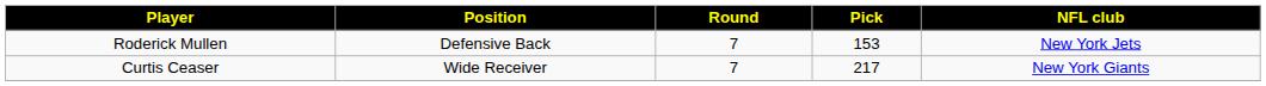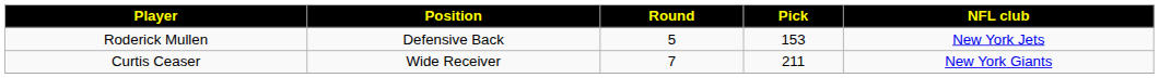Roderick Mullen | Round: 7 -> 5
Curtis Ceaser | Pick: 217 -> 211
